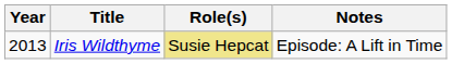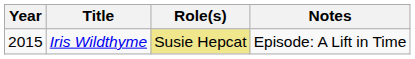Iris Wildthyme | Year: 2013 -> 2015
